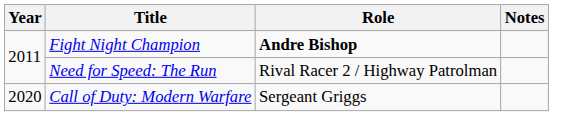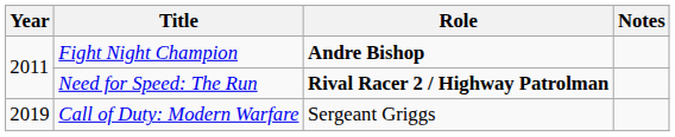Need for Speed: The Run | Role: normal -> bold
Call of Duty: Modern Warfare | Year: 2020 -> 2019
